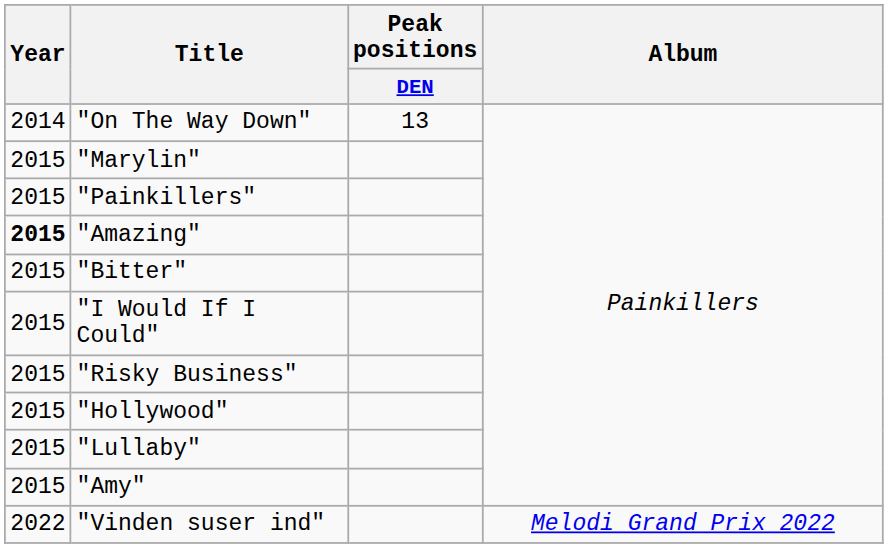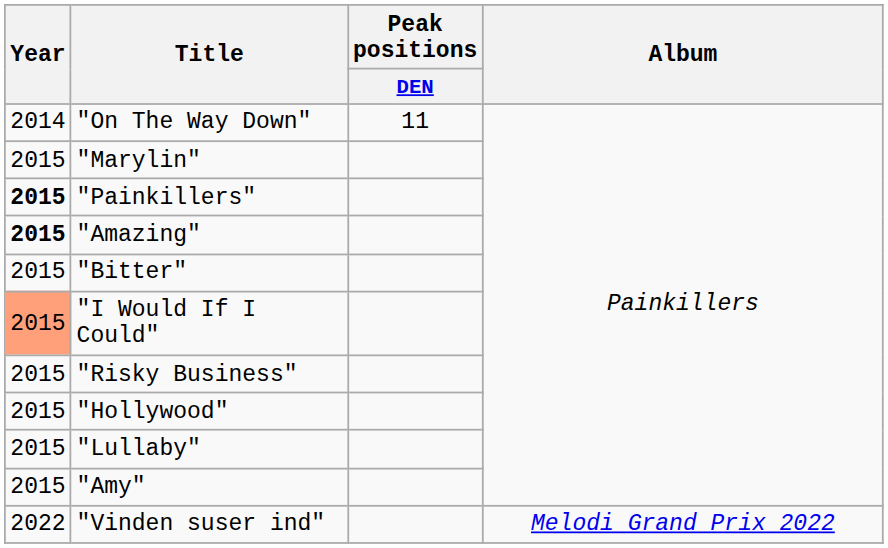"On The Way Down" | Peak positions / DEN: 13 -> 11
"Painkillers" | Year: normal -> bold
"I Would If I Could" | Year: no background -> lightsalmon background
